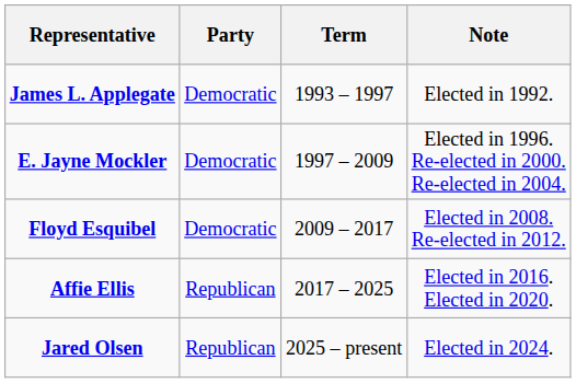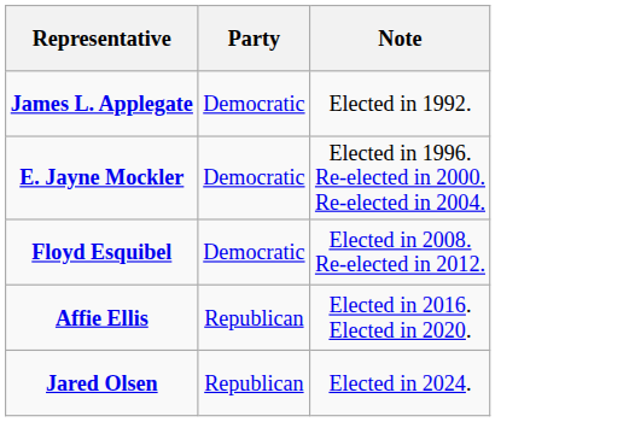- column: Term | 1993 – 1997 | 1997 – 2009 | 2009 – 2017 | 2017 – 2025 | 2025 – present
